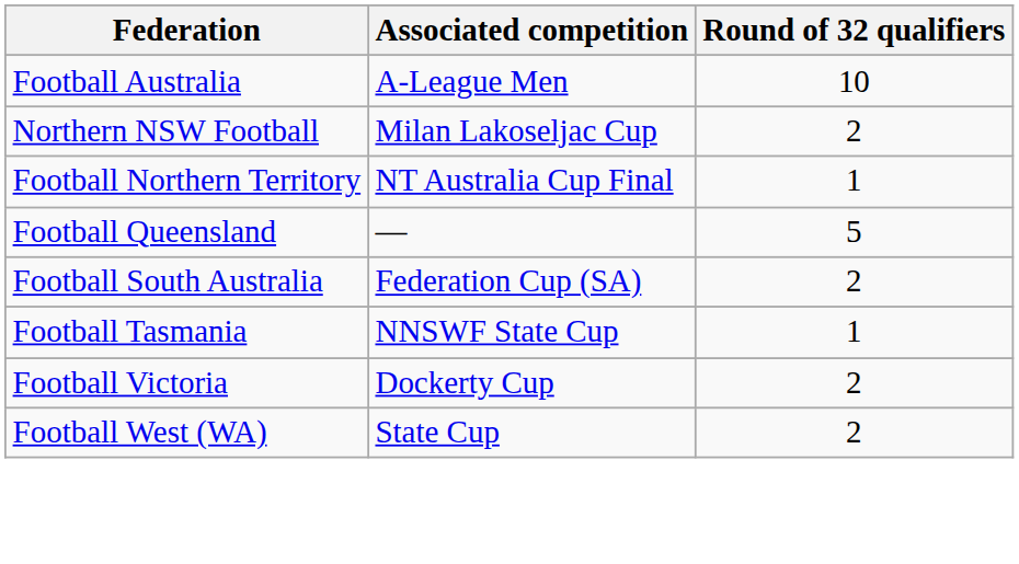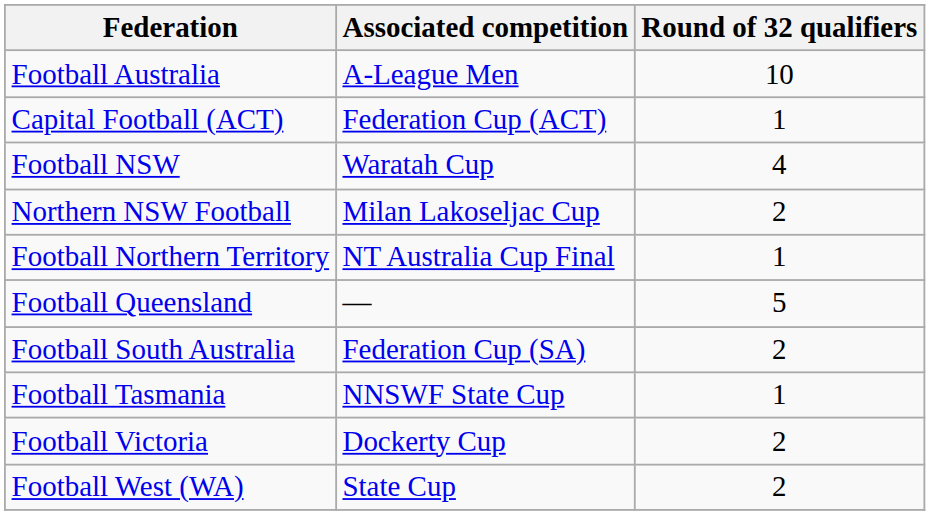+ row: Capital Football (ACT) | Federation Cup (ACT) | 1
+ row: Football NSW | Waratah Cup | 4
